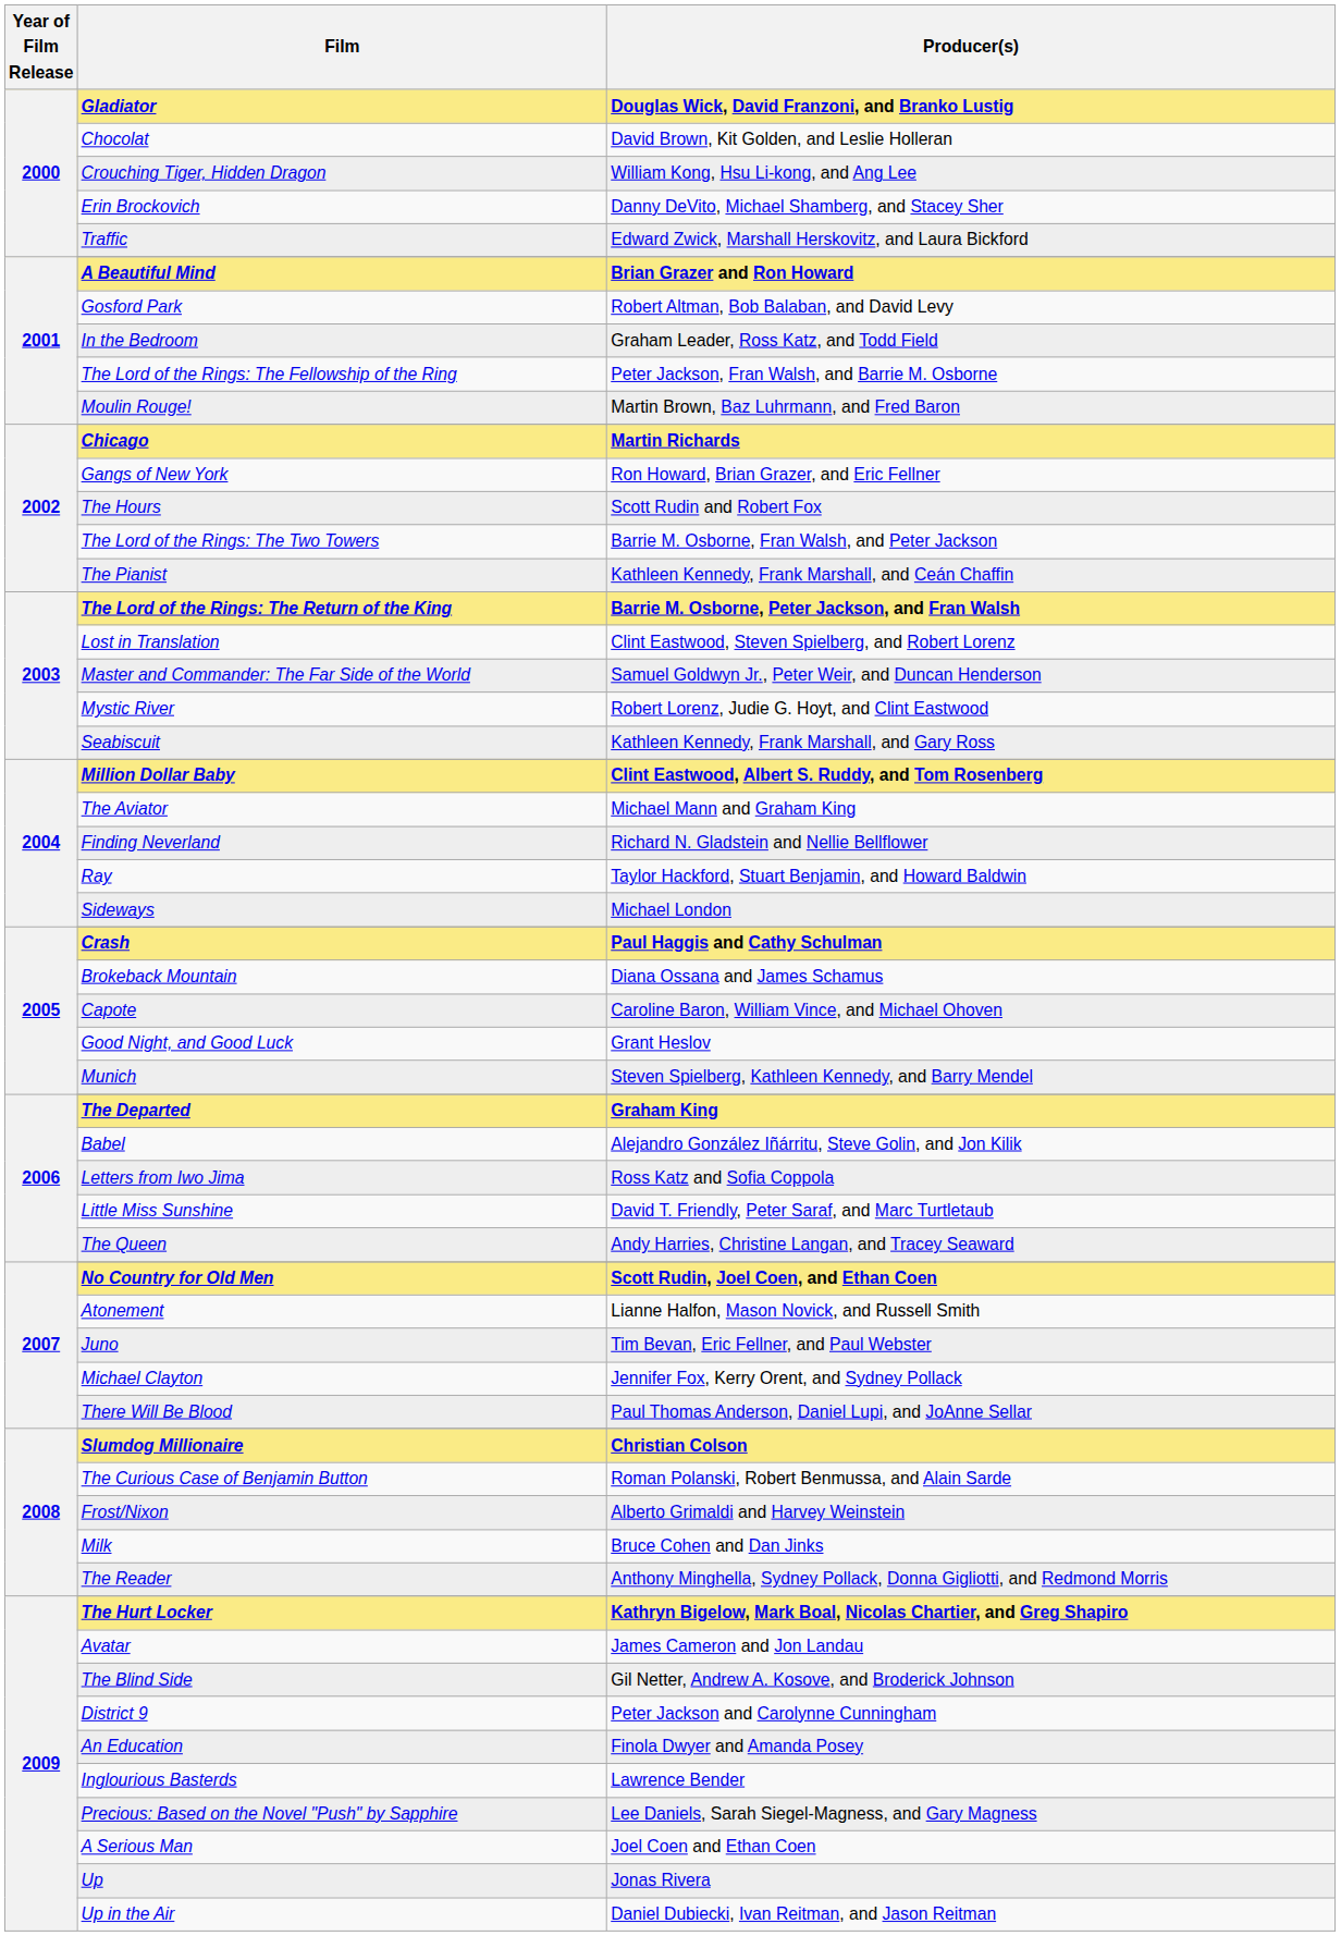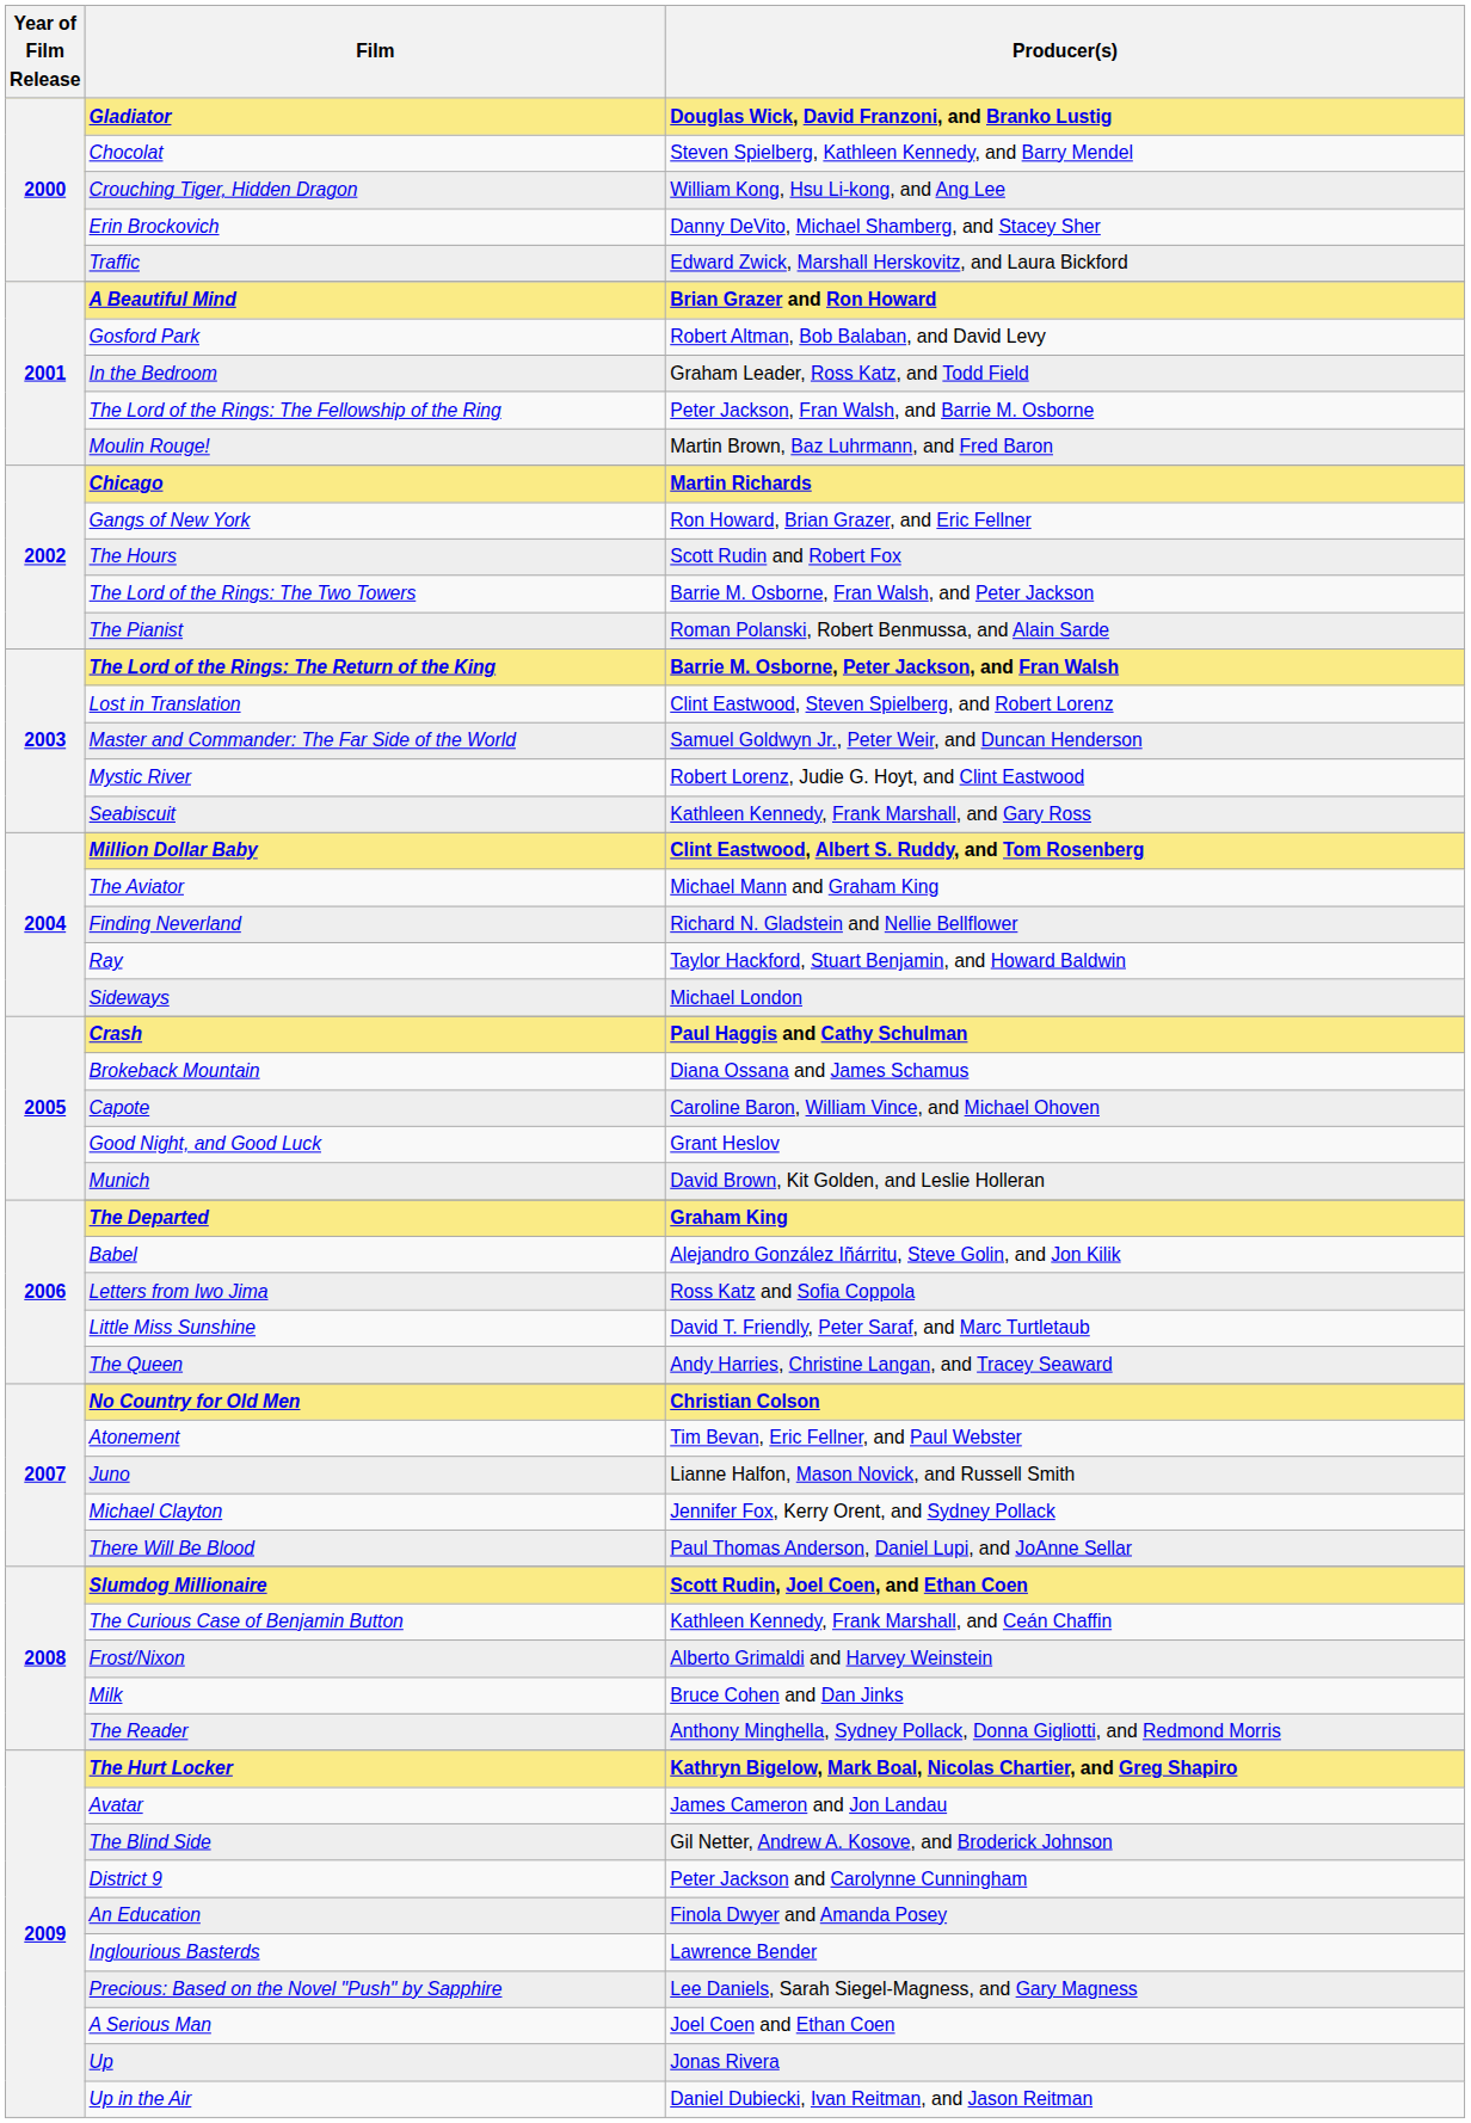Chocolat | Producer(s): David Brown, Kit Golden, and Leslie Holleran -> Steven Spielberg, Kathleen Kennedy, and Barry Mendel
The Pianist | Producer(s): Kathleen Kennedy, Frank Marshall, and Ceán Chaffin -> Roman Polanski, Robert Benmussa, and Alain Sarde
Munich | Producer(s): Steven Spielberg, Kathleen Kennedy, and Barry Mendel -> David Brown, Kit Golden, and Leslie Holleran
No Country for Old Men | Producer(s): Scott Rudin, Joel Coen, and Ethan Coen -> Christian Colson
Atonement | Producer(s): Lianne Halfon, Mason Novick, and Russell Smith -> Tim Bevan, Eric Fellner, and Paul Webster
Juno | Producer(s): Tim Bevan, Eric Fellner, and Paul Webster -> Lianne Halfon, Mason Novick, and Russell Smith
Slumdog Millionaire | Producer(s): Christian Colson -> Scott Rudin, Joel Coen, and Ethan Coen
The Curious Case of Benjamin Button | Producer(s): Roman Polanski, Robert Benmussa, and Alain Sarde -> Kathleen Kennedy, Frank Marshall, and Ceán Chaffin
